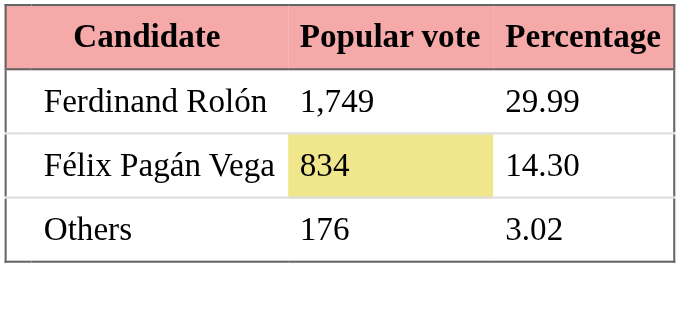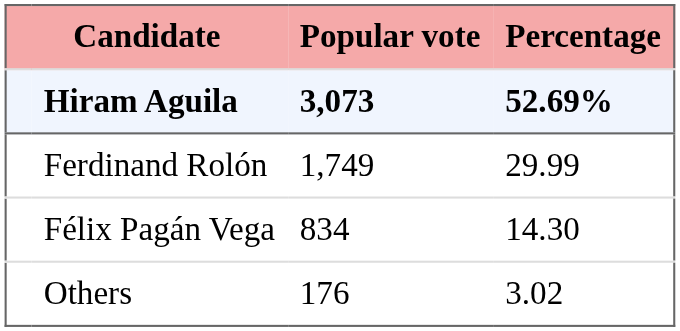+ row: Hiram Aguila | 3,073 | 52.69%
Félix Pagán Vega | Popular vote: khaki background -> no background
